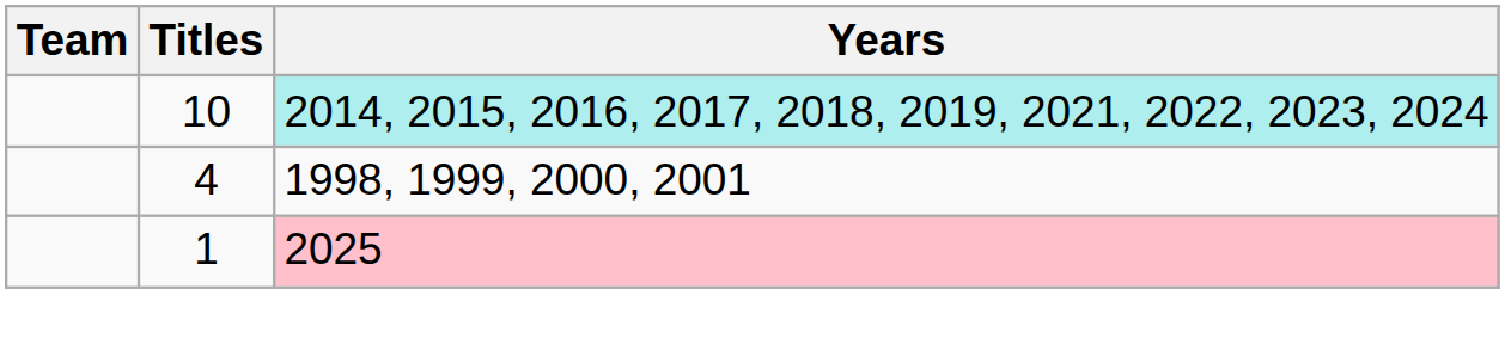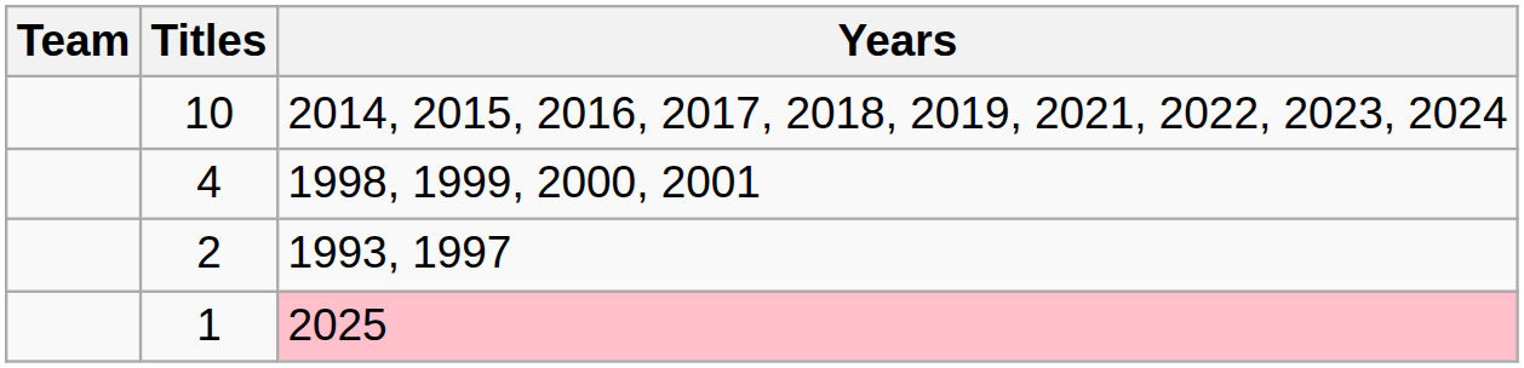10 | Years: paleturquoise background -> no background
+ row: 2 | 1993, 1997
